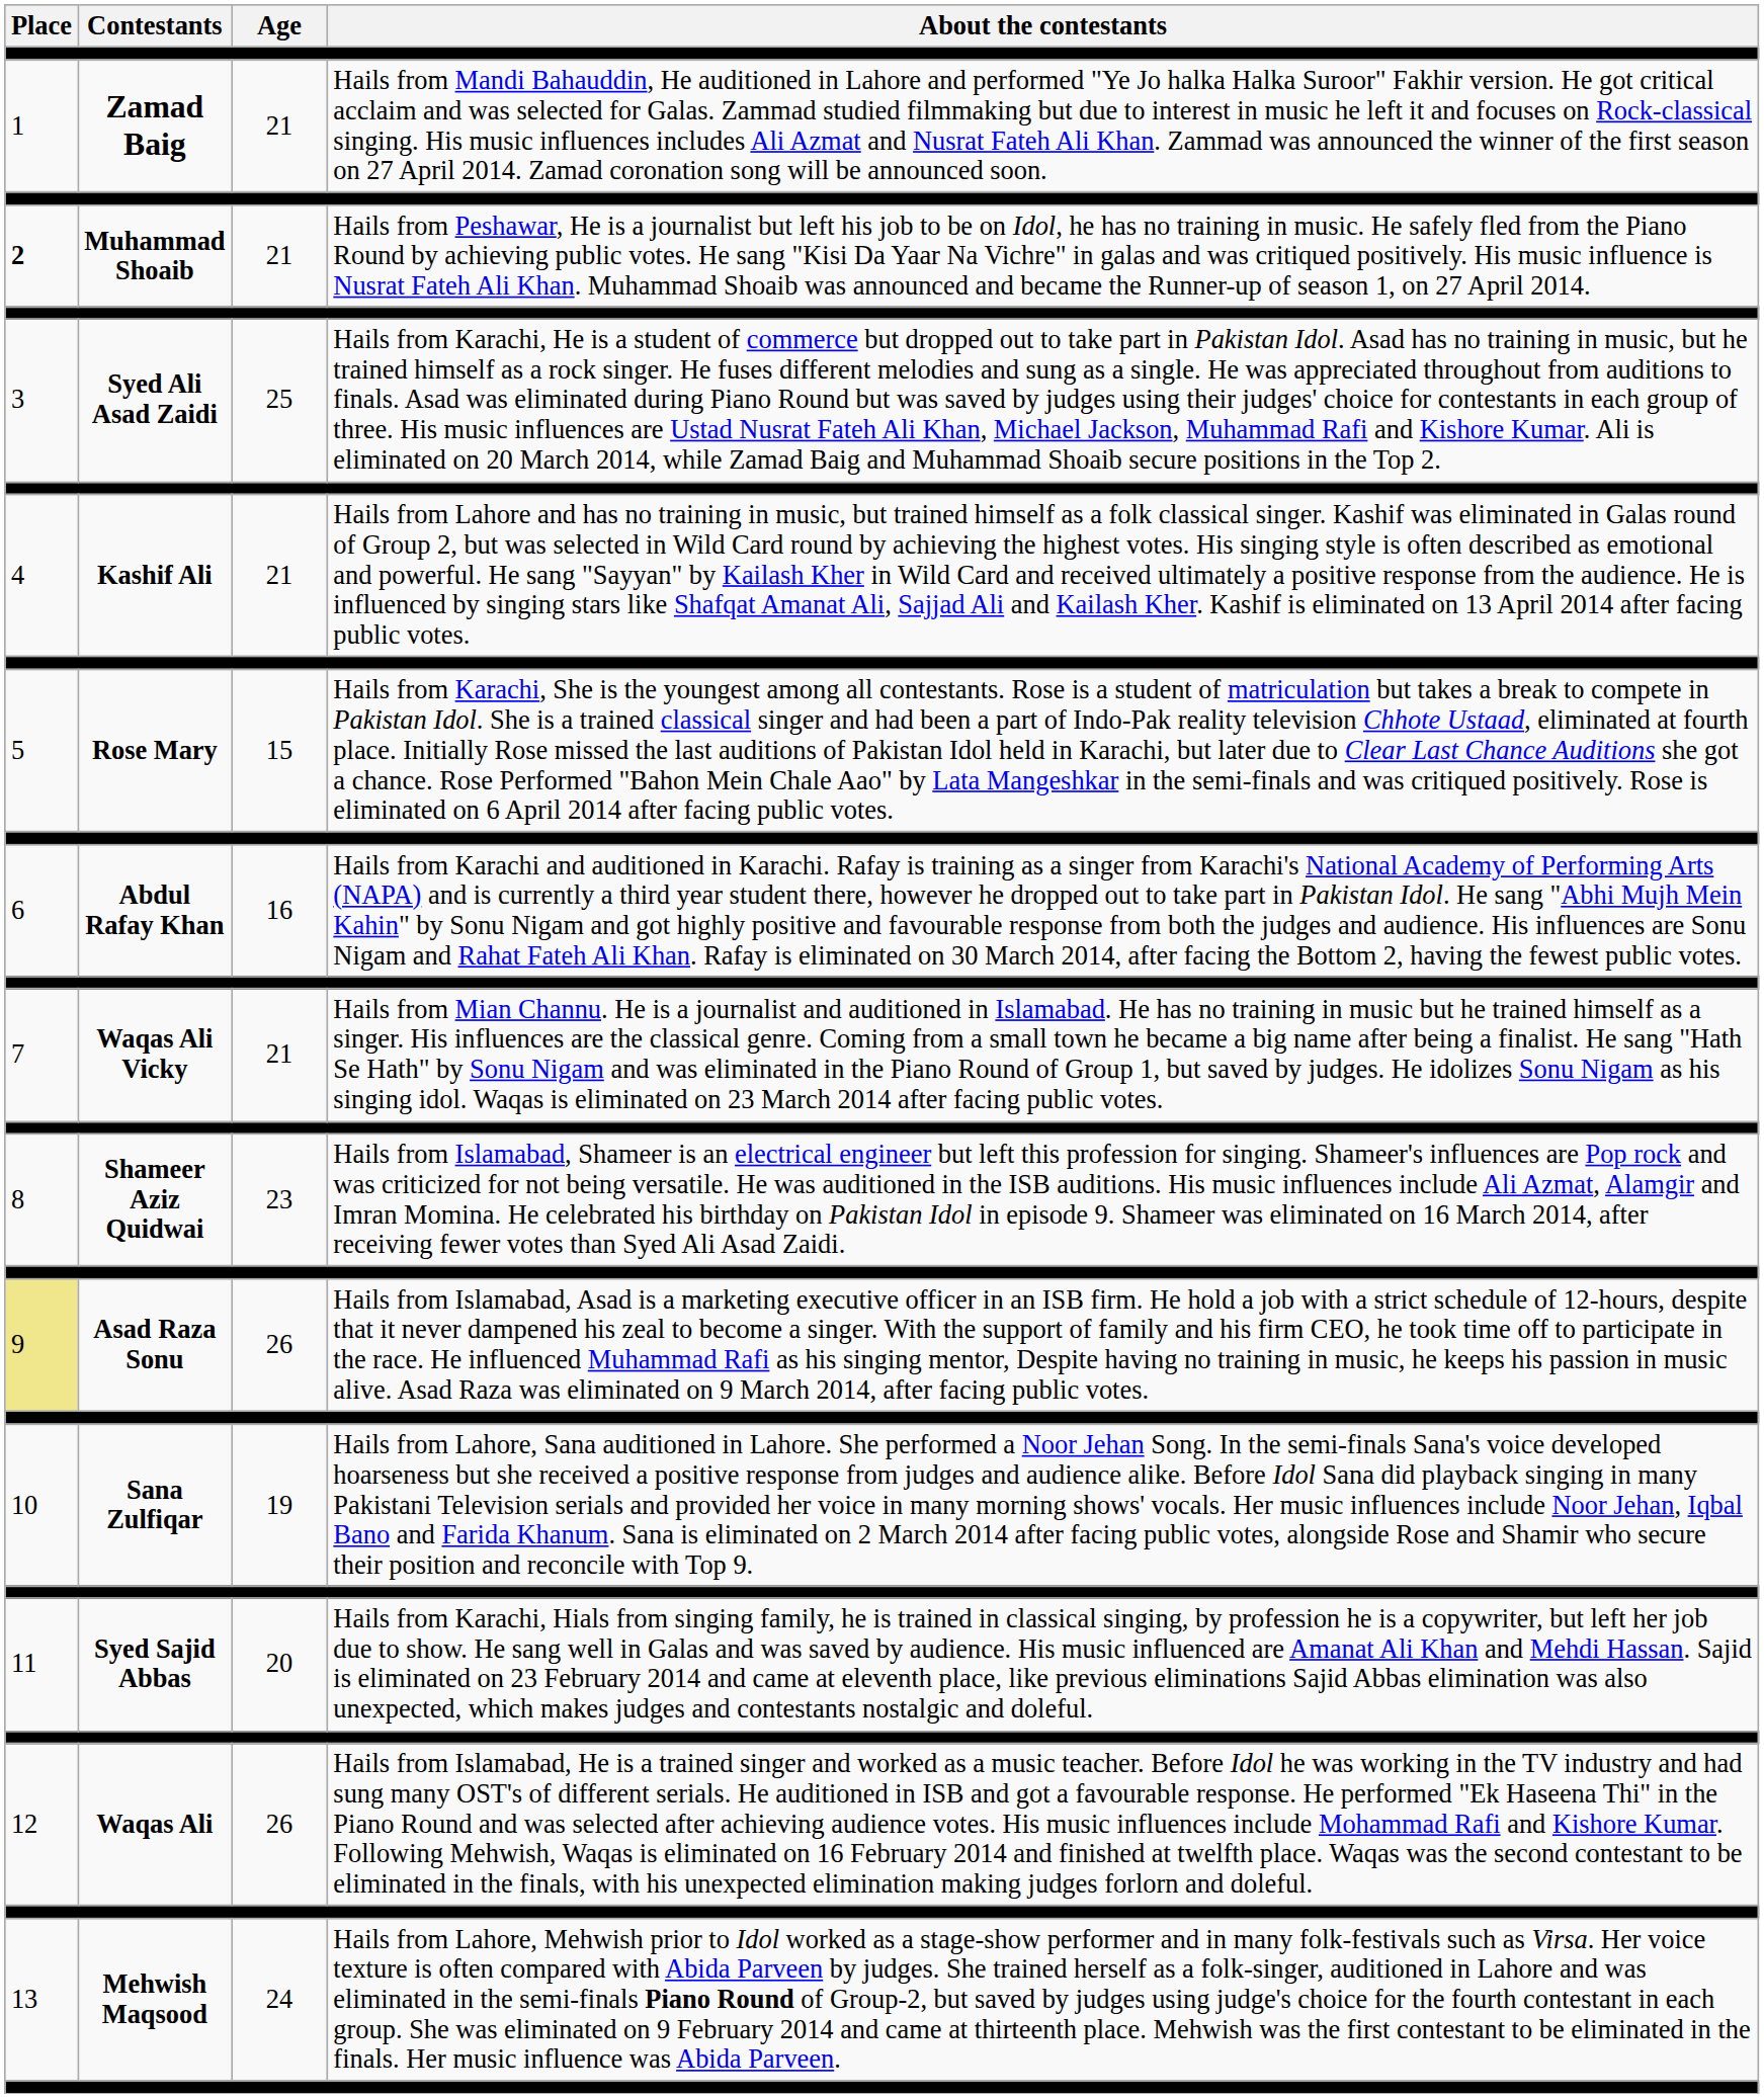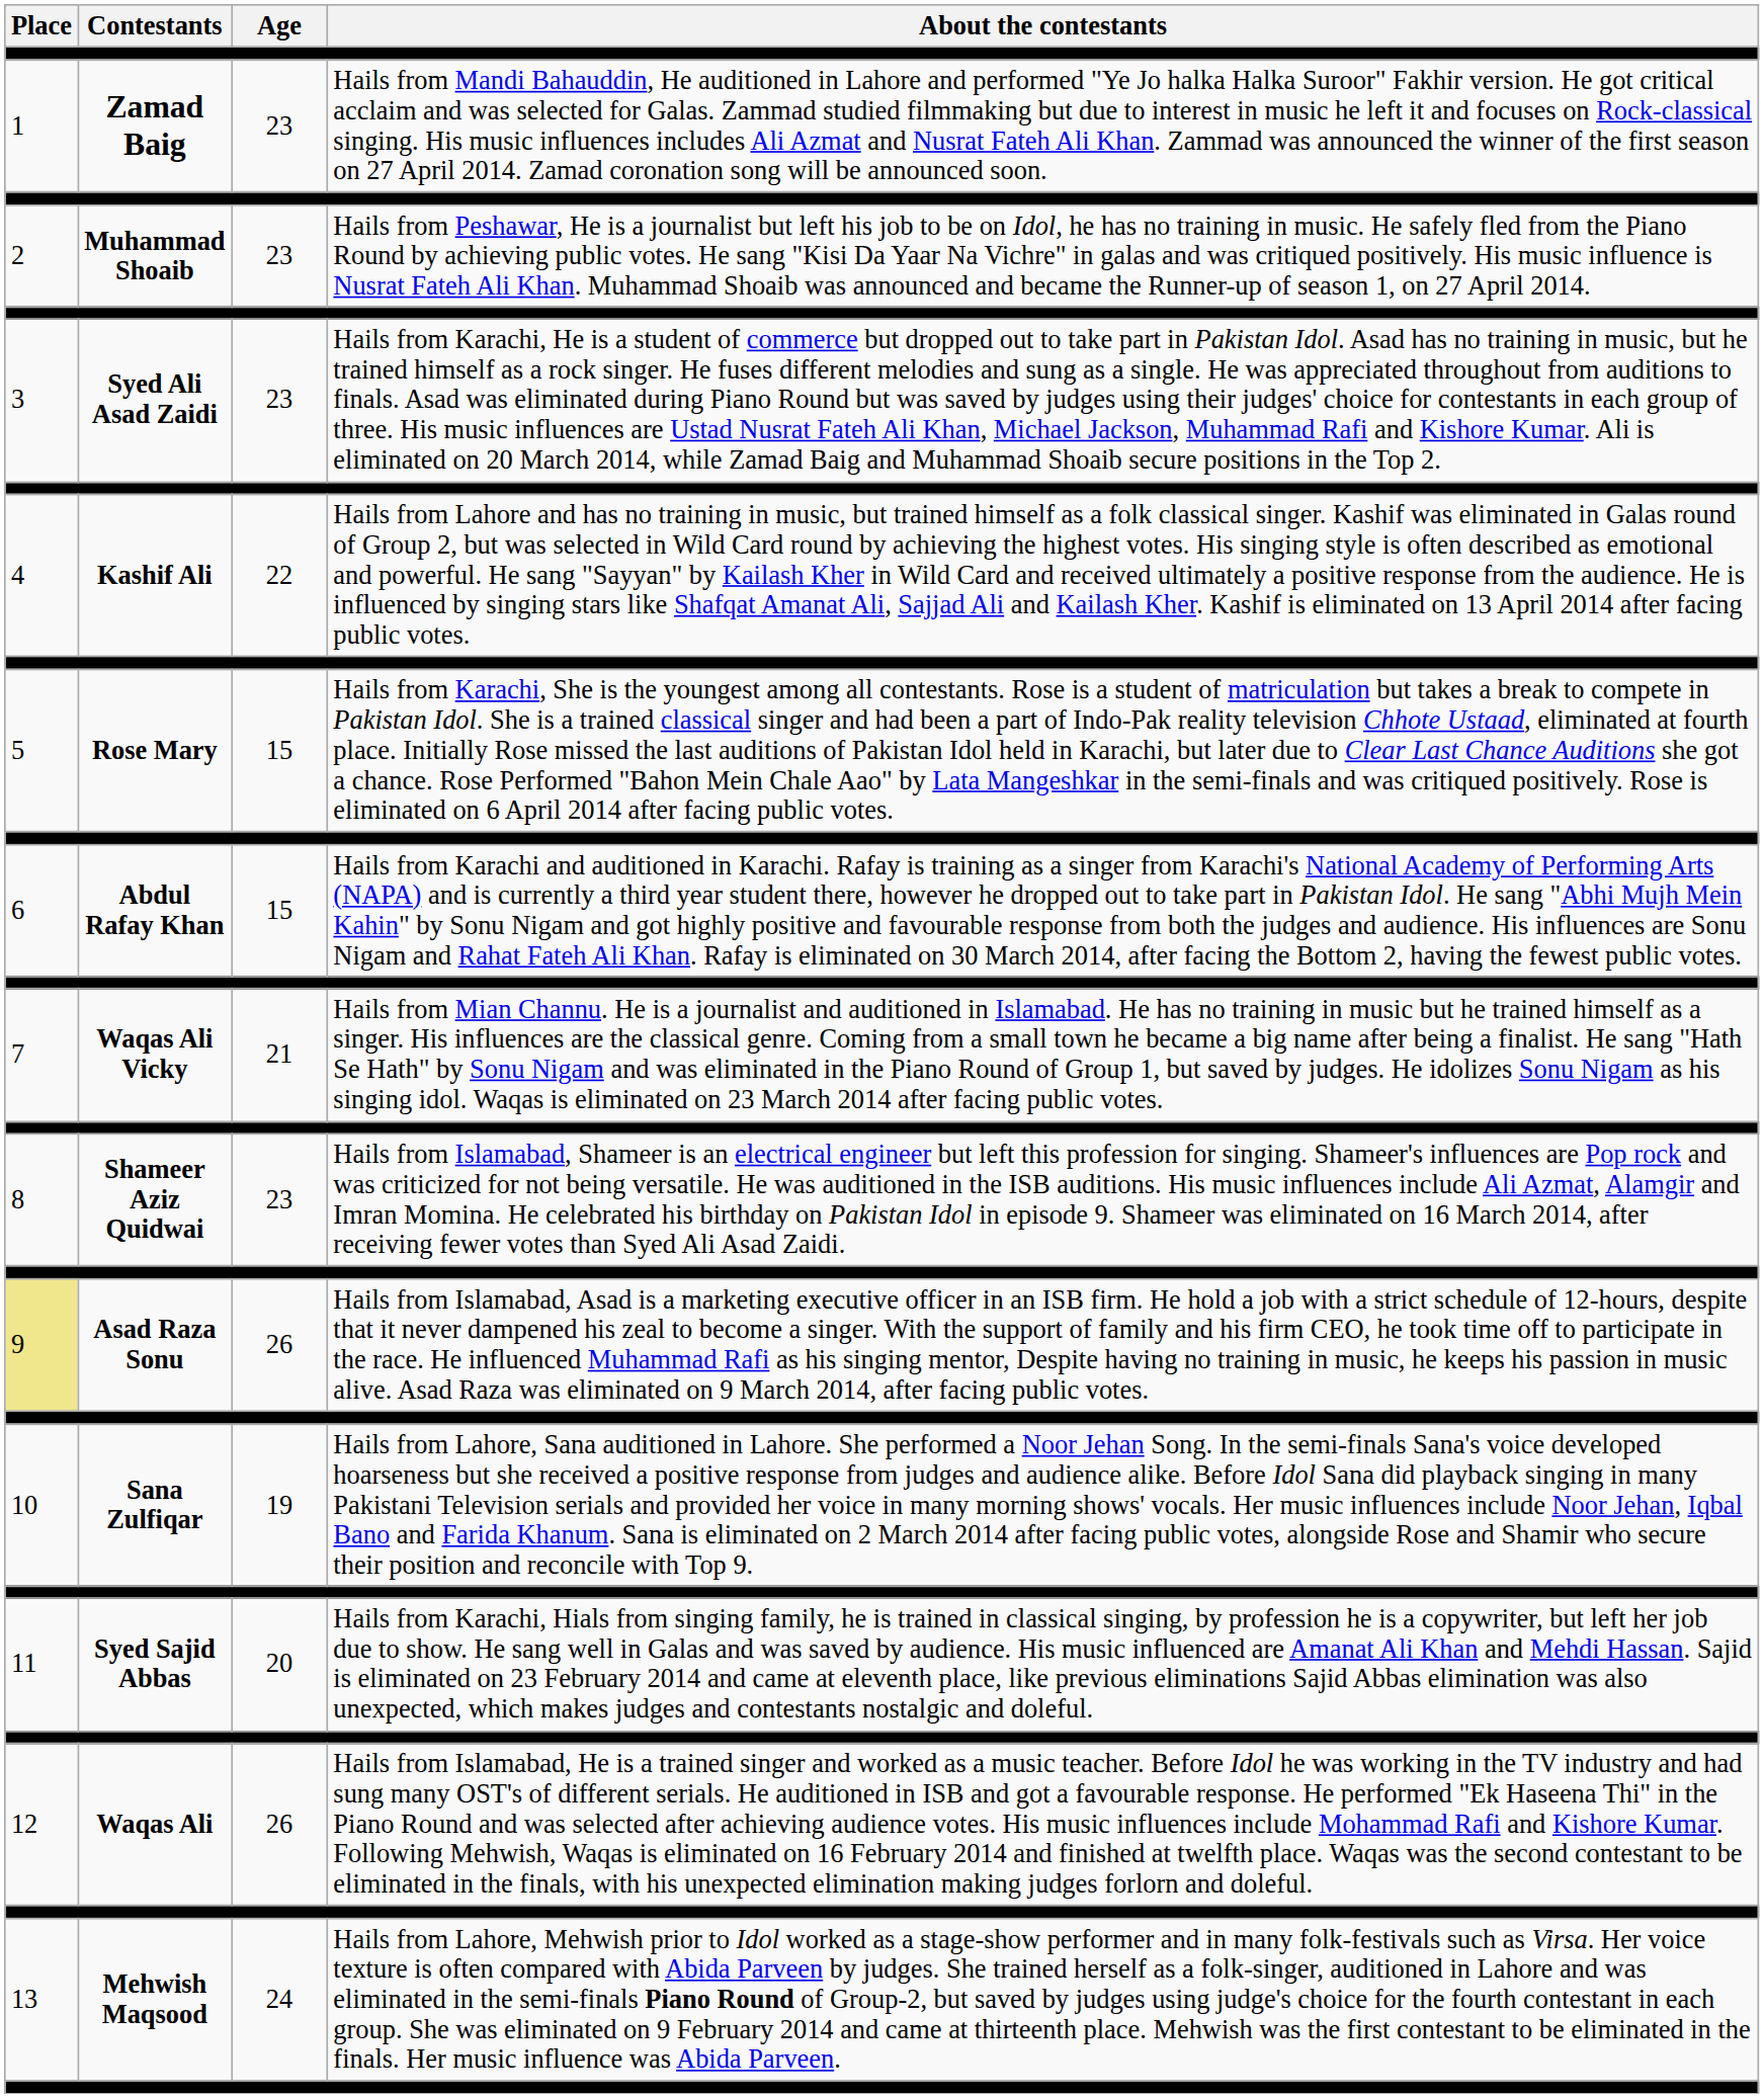Zamad Baig | Age: 21 -> 23
Muhammad Shoaib | Place: bold -> normal
Muhammad Shoaib | Age: 21 -> 23
Syed Ali Asad Zaidi | Age: 25 -> 23
Kashif Ali | Age: 21 -> 22
Abdul Rafay Khan | Age: 16 -> 15
